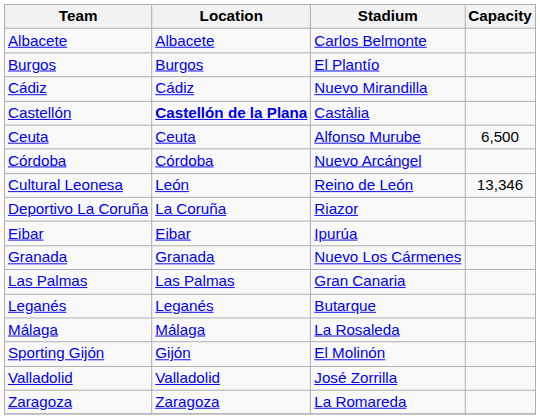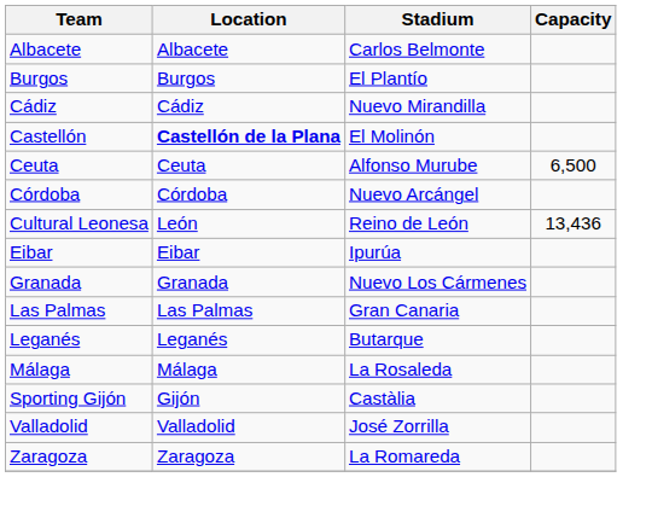Castellón | Stadium: Castàlia -> El Molinón
Cultural Leonesa | Capacity: 13,346 -> 13,436
- row: Deportivo La Coruña | La Coruña | Riazor
Sporting Gijón | Stadium: El Molinón -> Castàlia
